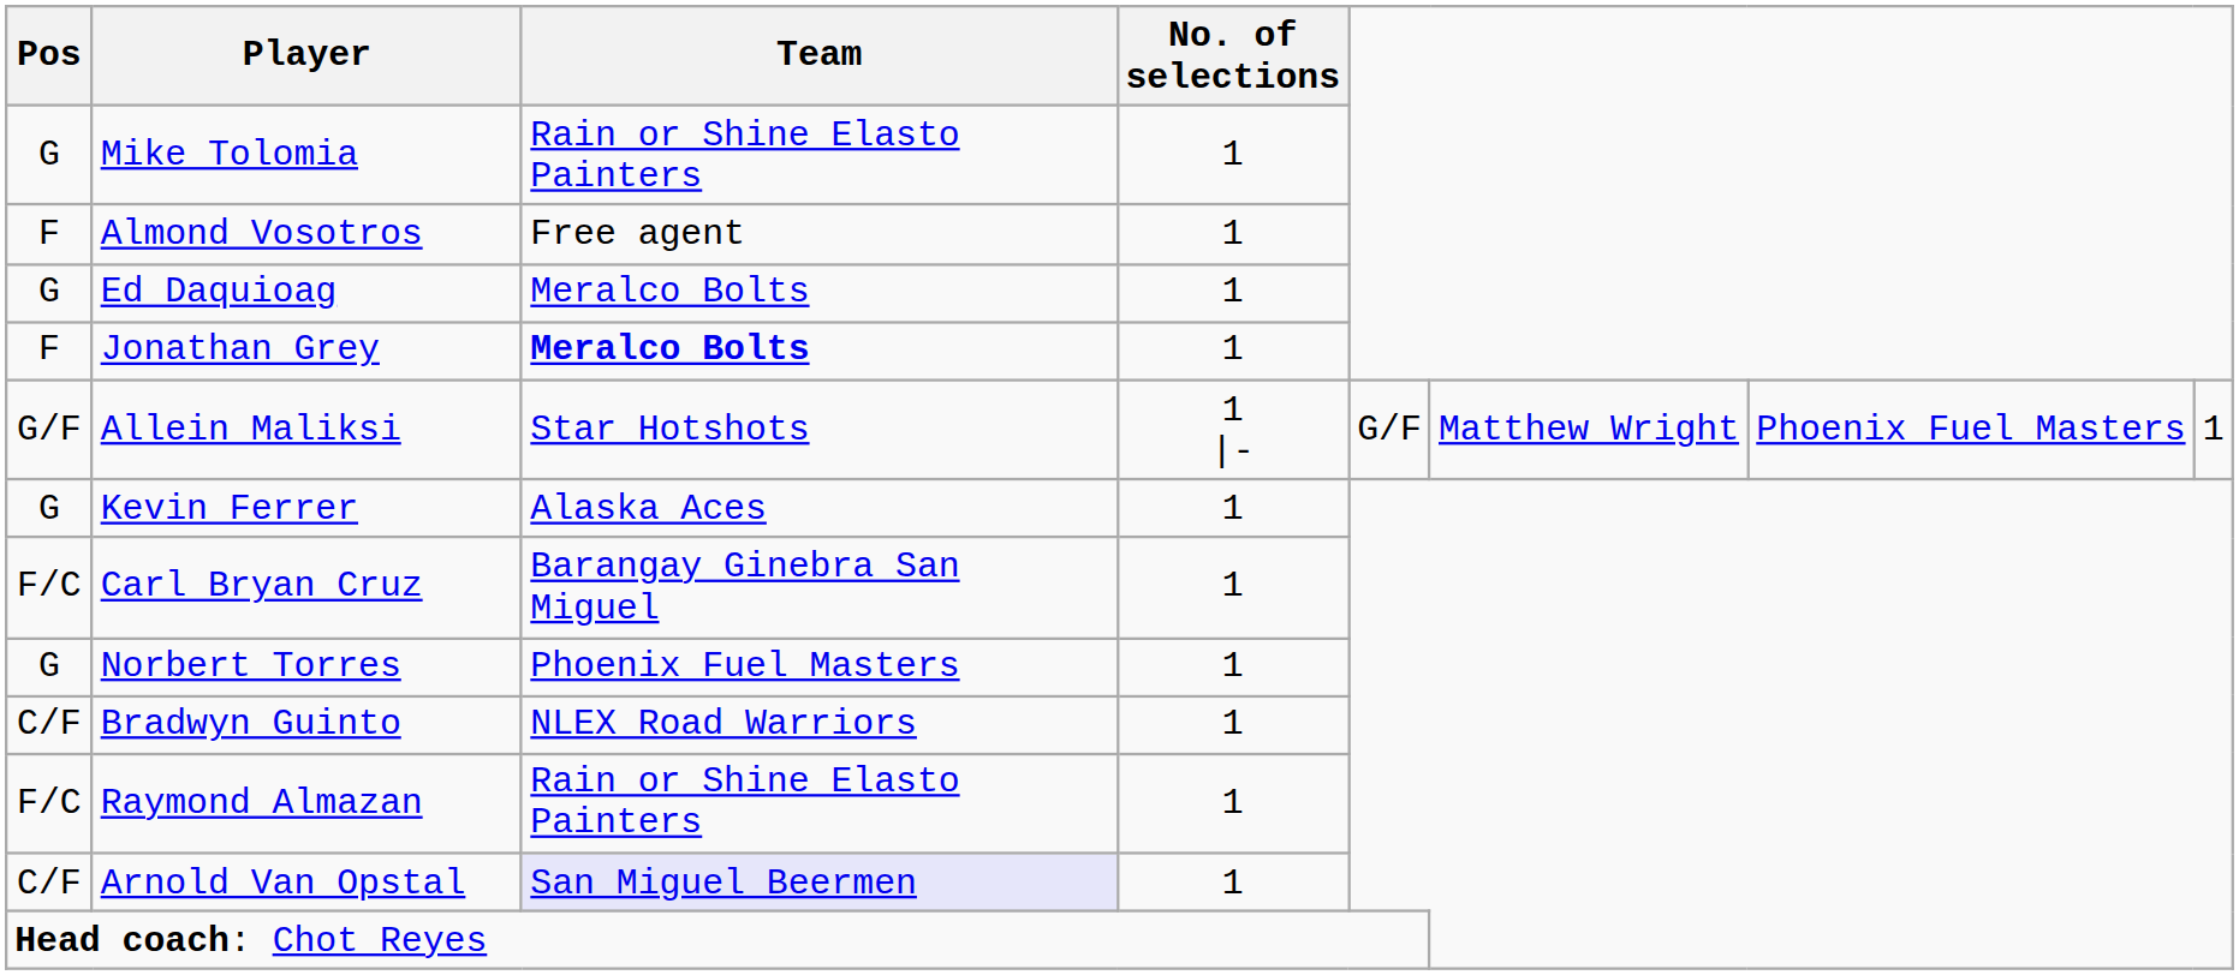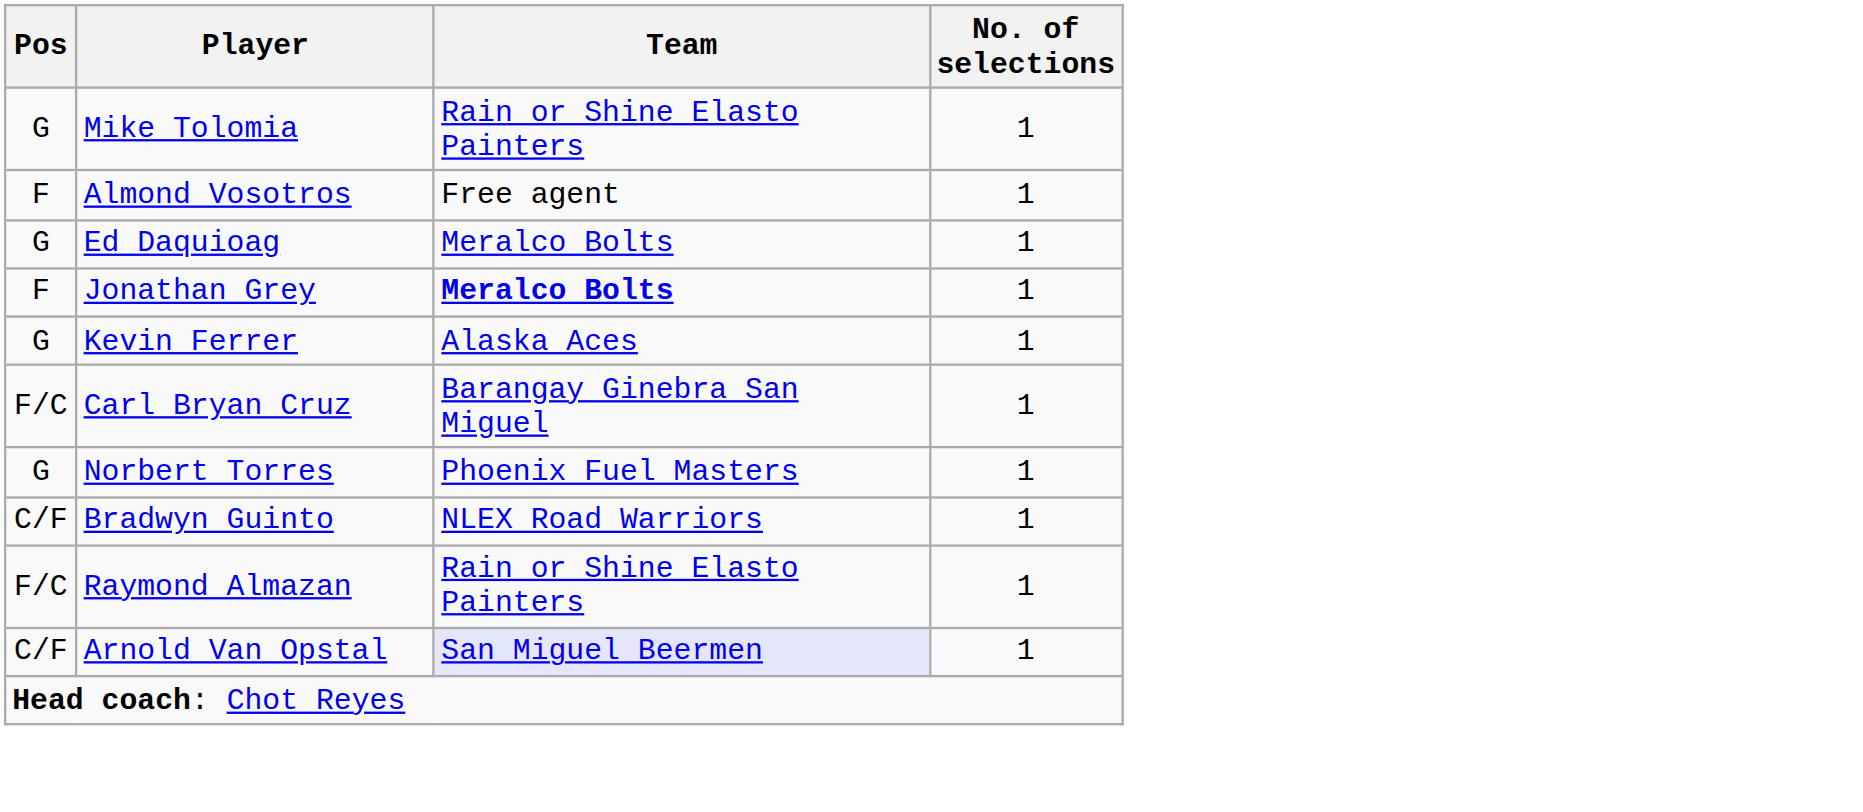- row: G/F | Allein Maliksi | Star Hotshots | 1 |- | G/F | Matthew Wright | Phoenix Fuel Masters | 1
